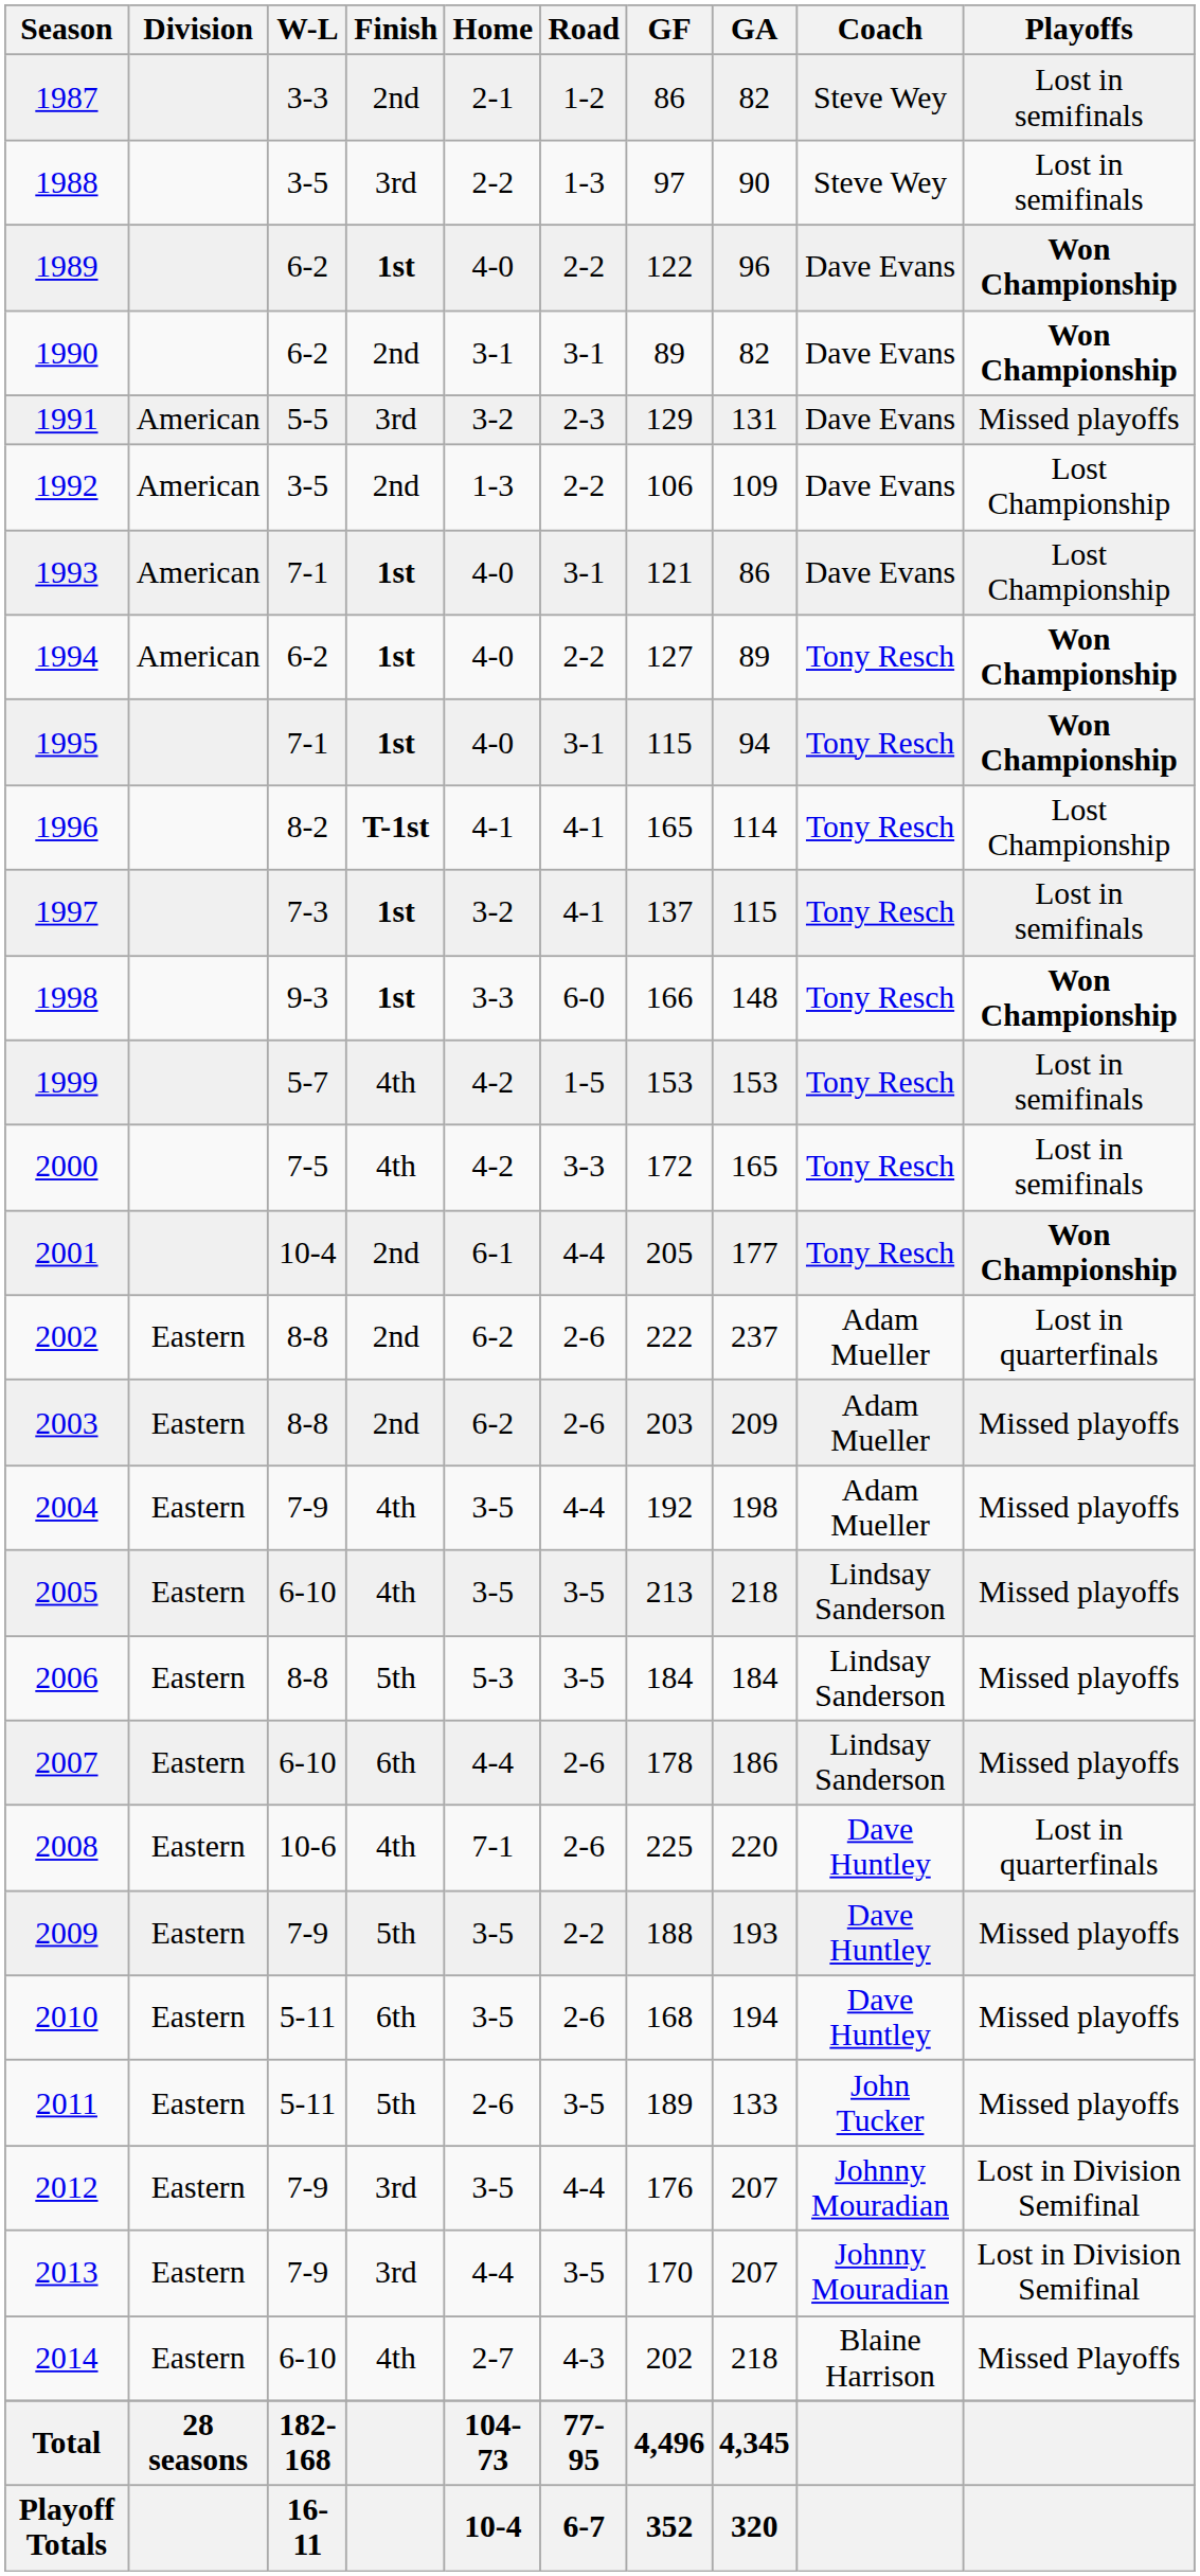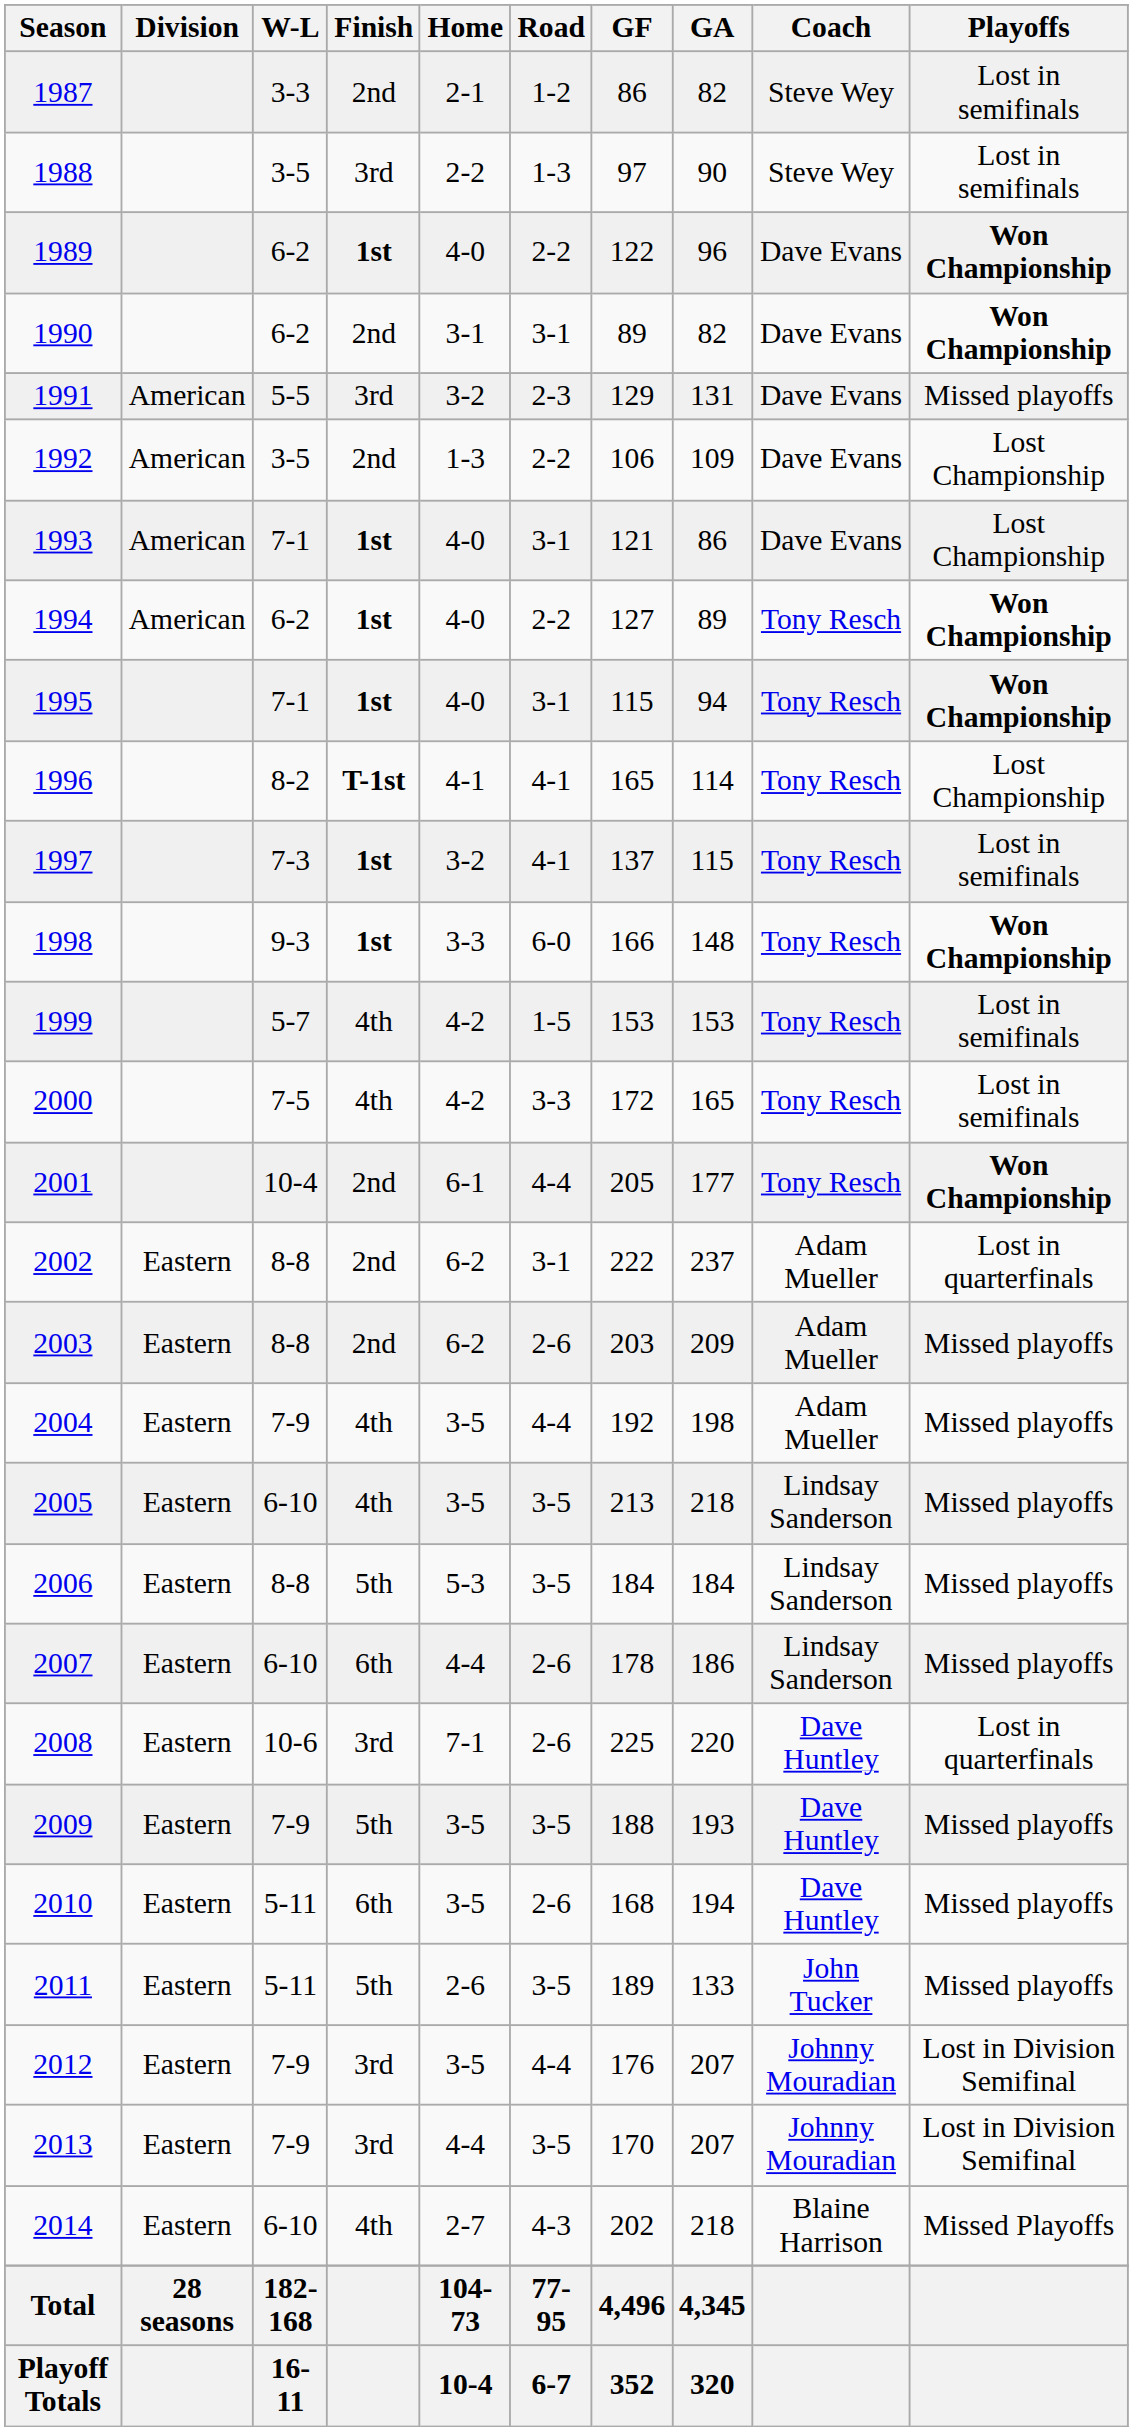2002 | Road: 2-6 -> 3-1
2008 | Finish: 4th -> 3rd
2009 | Road: 2-2 -> 3-5
